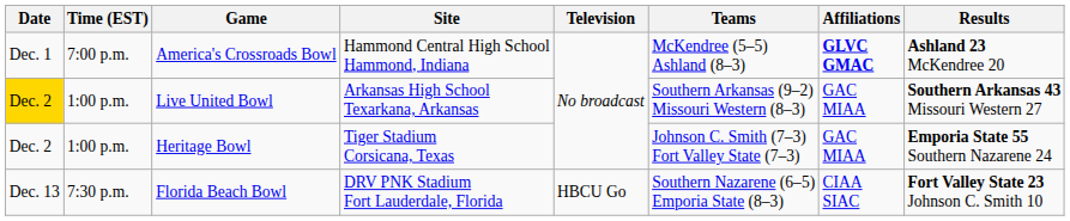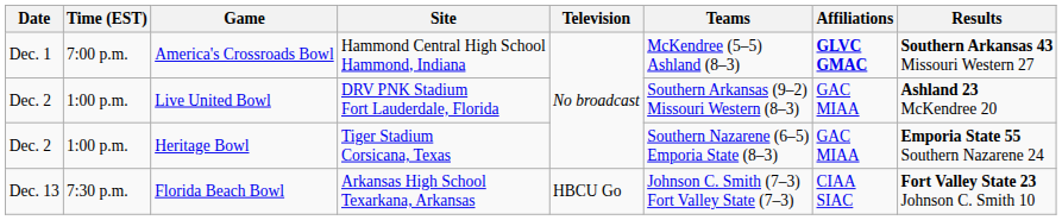America's Crossroads Bowl | Results: Ashland 23 McKendree 20 -> Southern Arkansas 43 Missouri Western 27
Live United Bowl | Date: gold background -> no background
Live United Bowl | Site: Arkansas High School Texarkana, Arkansas -> DRV PNK Stadium Fort Lauderdale, Florida
Live United Bowl | Results: Southern Arkansas 43 Missouri Western 27 -> Ashland 23 McKendree 20
Heritage Bowl | Teams: Johnson C. Smith (7–3) Fort Valley State (7–3) -> Southern Nazarene (6–5) Emporia State (8–3)
Florida Beach Bowl | Site: DRV PNK Stadium Fort Lauderdale, Florida -> Arkansas High School Texarkana, Arkansas
Florida Beach Bowl | Teams: Southern Nazarene (6–5) Emporia State (8–3) -> Johnson C. Smith (7–3) Fort Valley State (7–3)
